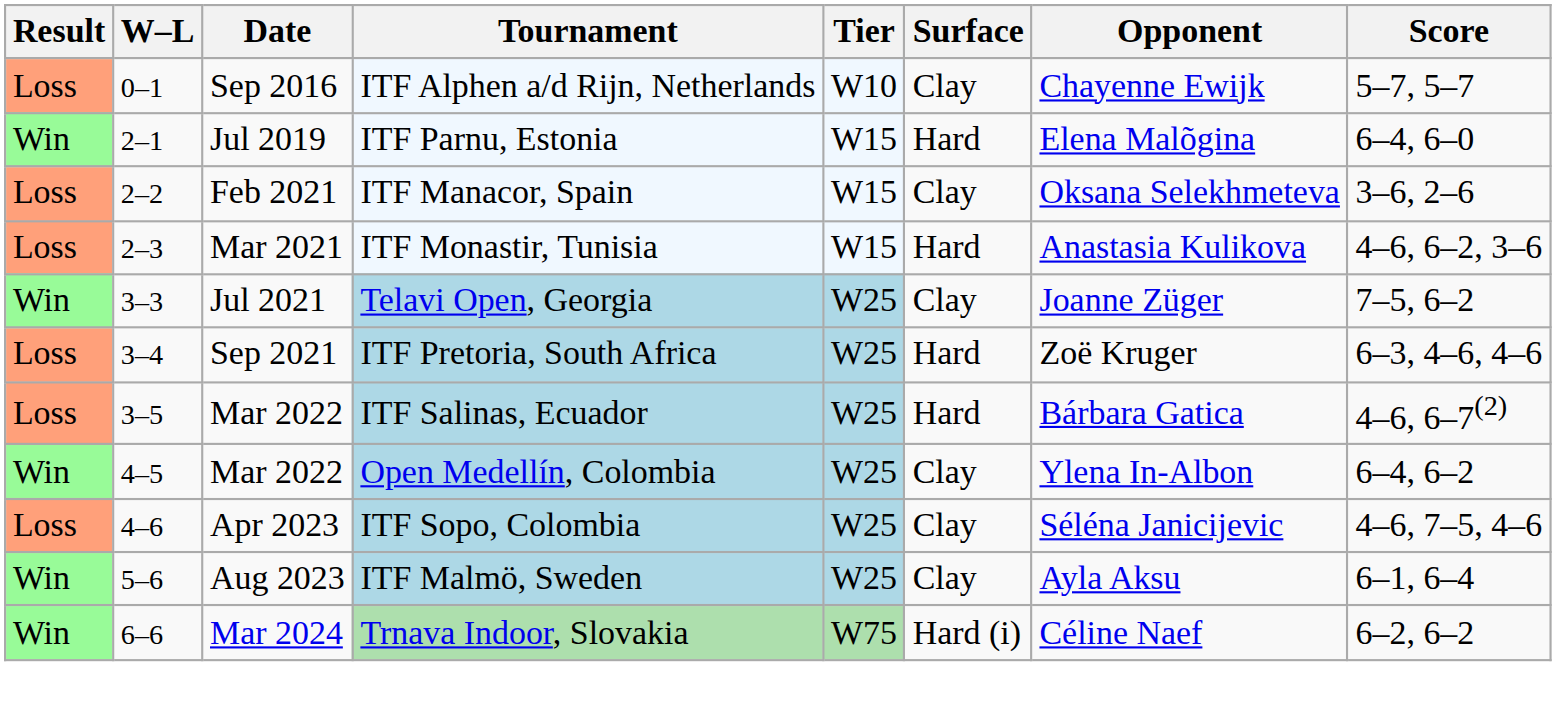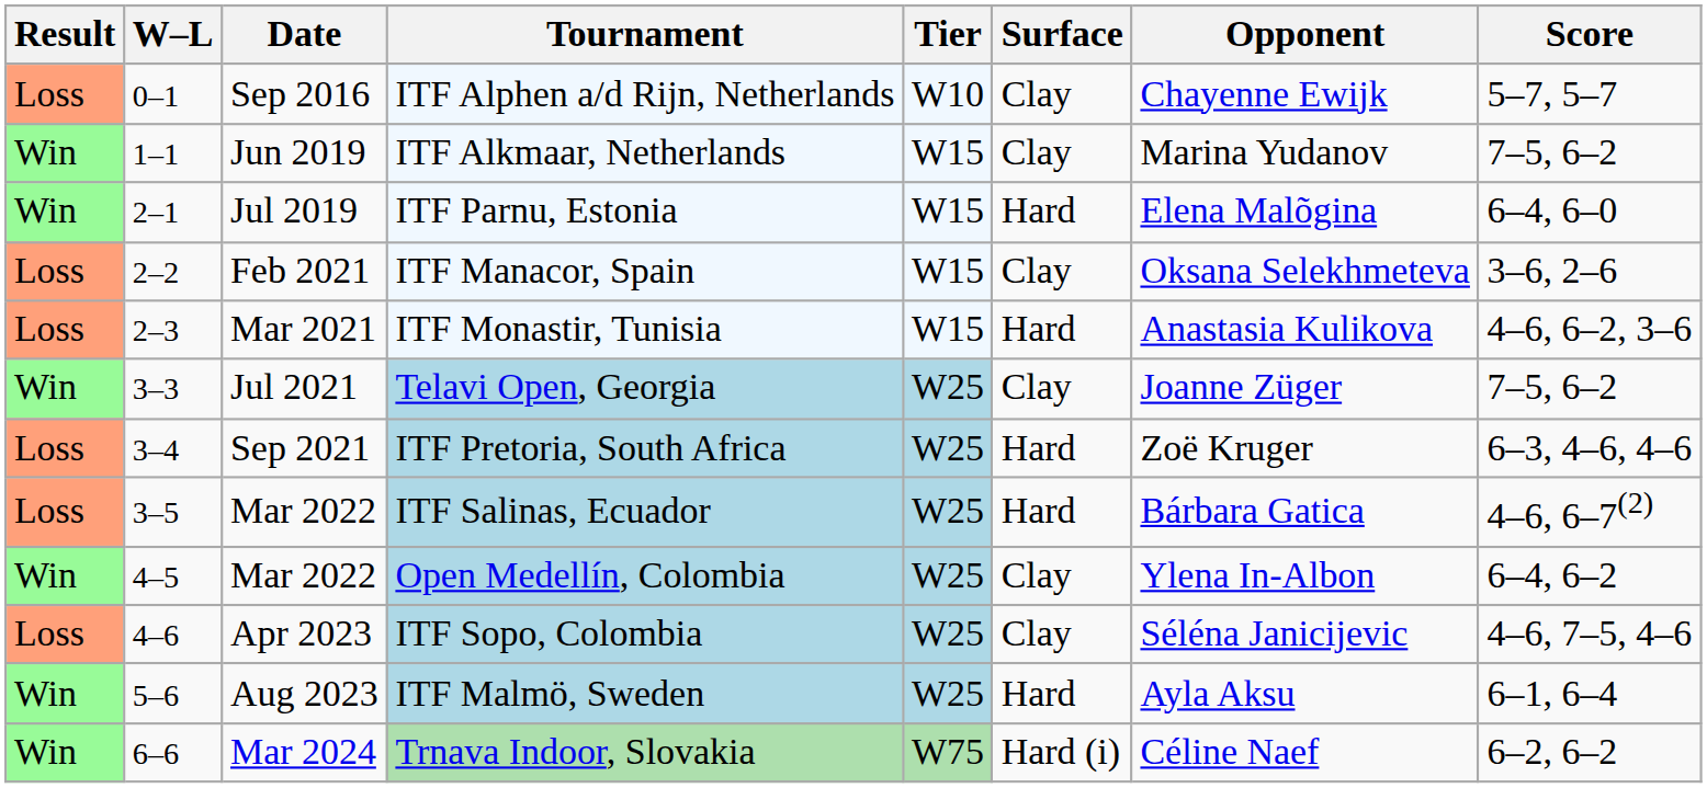+ row: Win | 1–1 | Jun 2019 | ITF Alkmaar, Netherlands | W15 | Clay | Marina Yudanov | 7–5, 6–2
ITF Malmö, Sweden | Surface: Clay -> Hard
